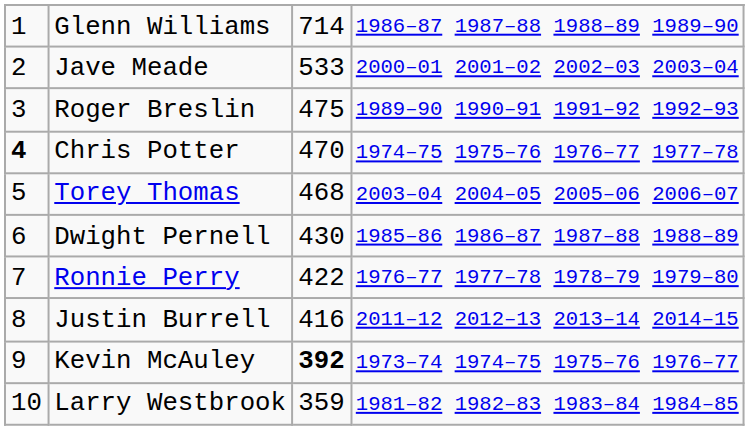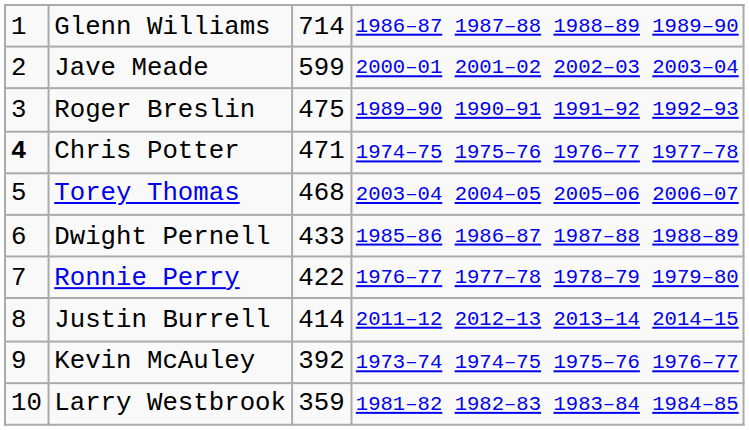Jave Meade | column 3: 533 -> 599
Chris Potter | column 3: 470 -> 471
Dwight Pernell | column 3: 430 -> 433
Justin Burrell | column 3: 416 -> 414
Kevin McAuley | column 3: bold -> normal
